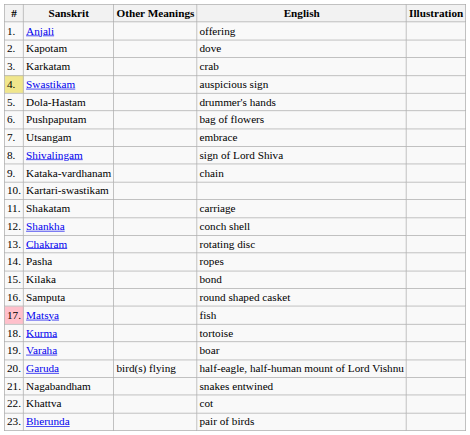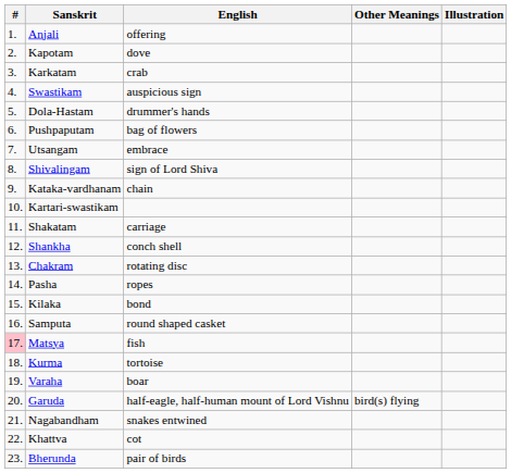columns swapped: English <-> Other Meanings
Swastikam | #: khaki background -> no background
